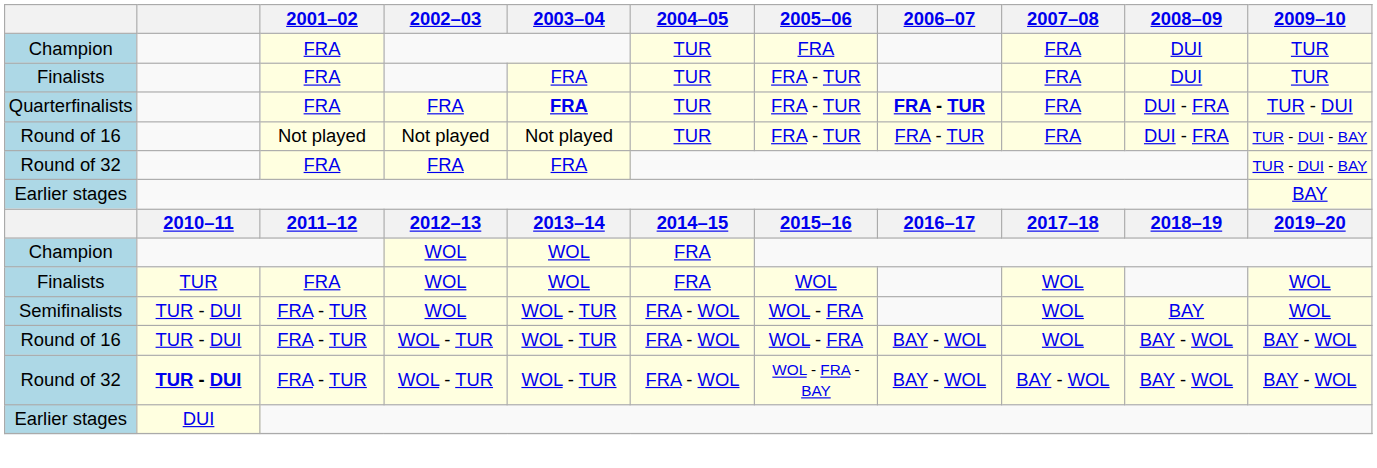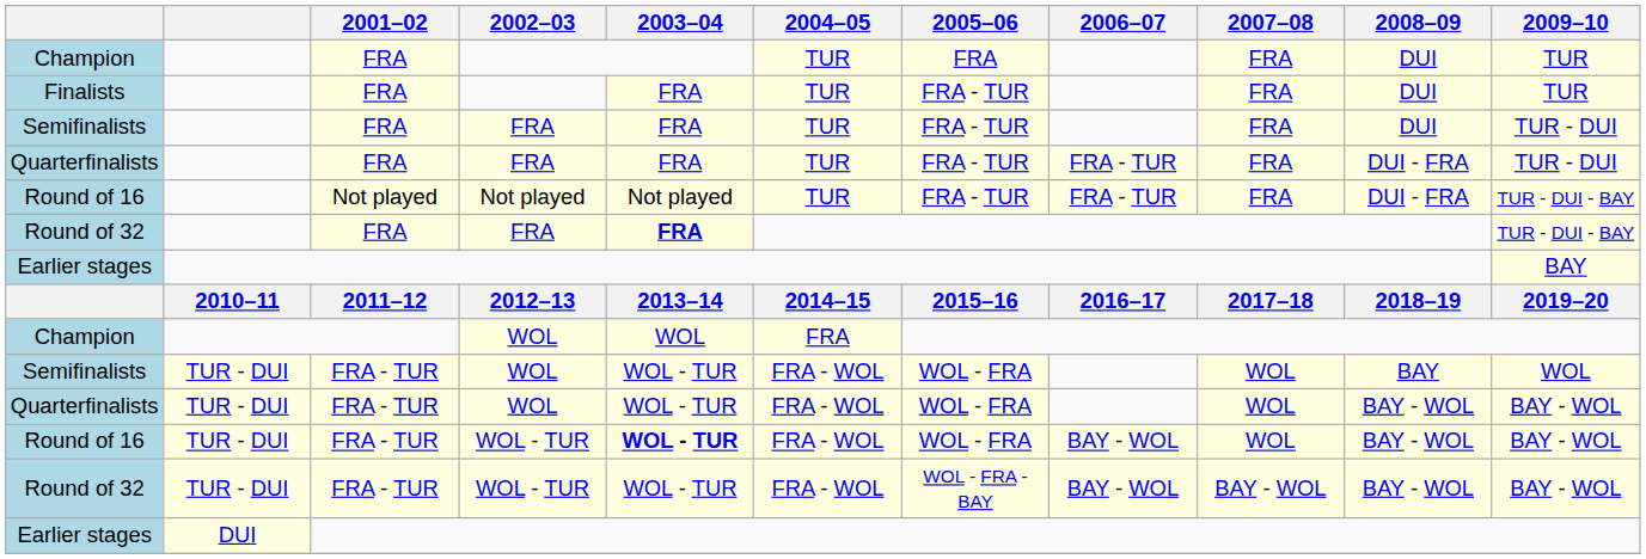+ row: Semifinalists | FRA | FRA | FRA | TUR | FRA - TUR | FRA | DUI | TUR - DUI
Quarterfinalists / FRA | 2003–04: bold -> normal
Quarterfinalists / FRA | 2006–07: bold -> normal
Round of 32 / FRA | 2003–04: normal -> bold
- row: Finalists | TUR | FRA | WOL | WOL | FRA | WOL | WOL | WOL
+ row: Quarterfinalists | TUR - DUI | FRA - TUR | WOL | WOL - TUR | FRA - WOL | WOL - FRA | WOL | BAY - WOL | BAY - WOL
Round of 16 / WOL - TUR | 2003–04: normal -> bold
Round of 32 / WOL - TUR | column 2: bold -> normal
